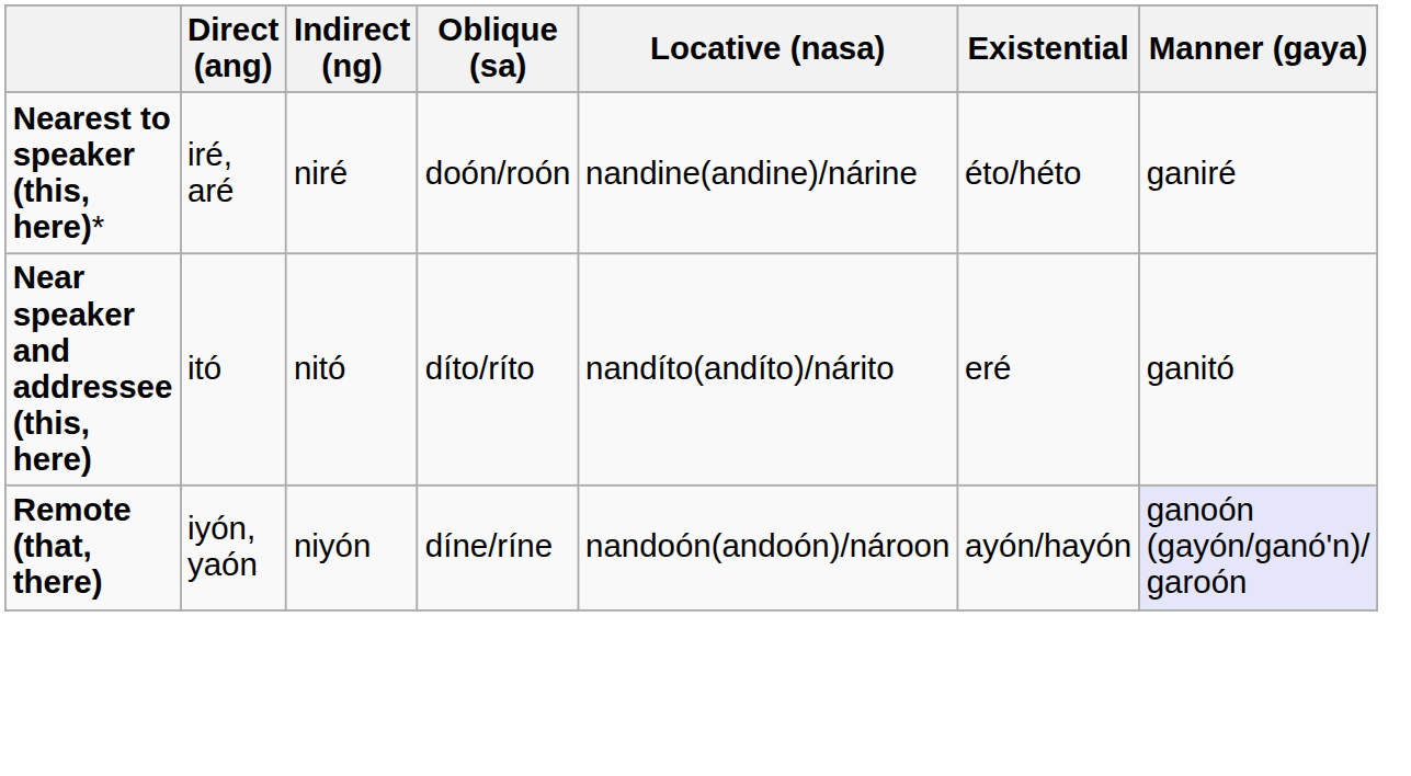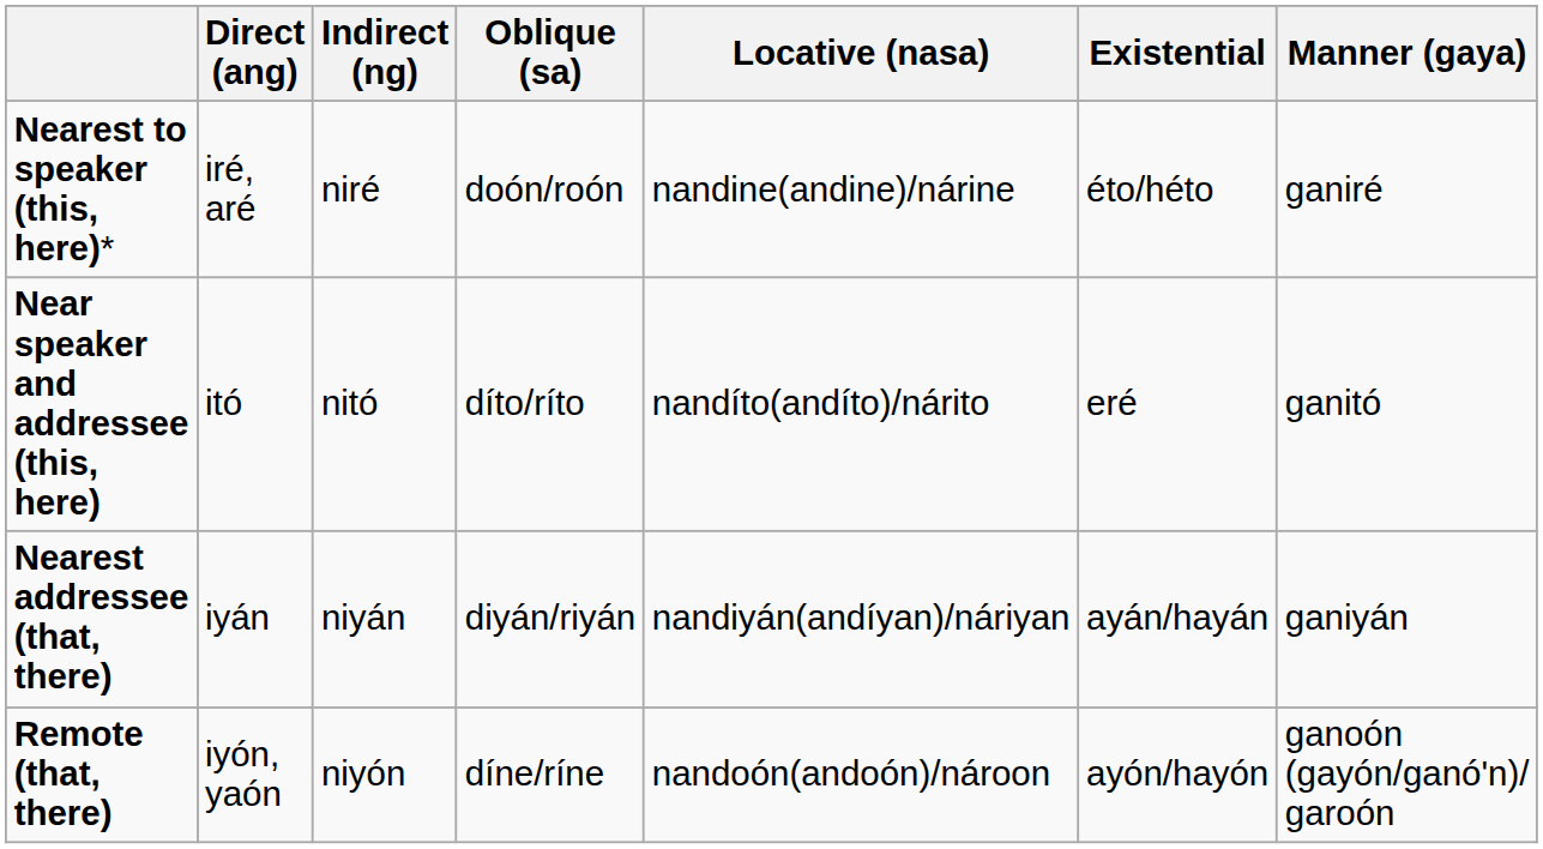+ row: Nearest addressee (that, there) | iyán | niyán | diyán/riyán | nandiyán(andíyan)/náriyan | ayán/hayán | ganiyán
Remote (that, there) | Manner (gaya): lavender background -> no background
